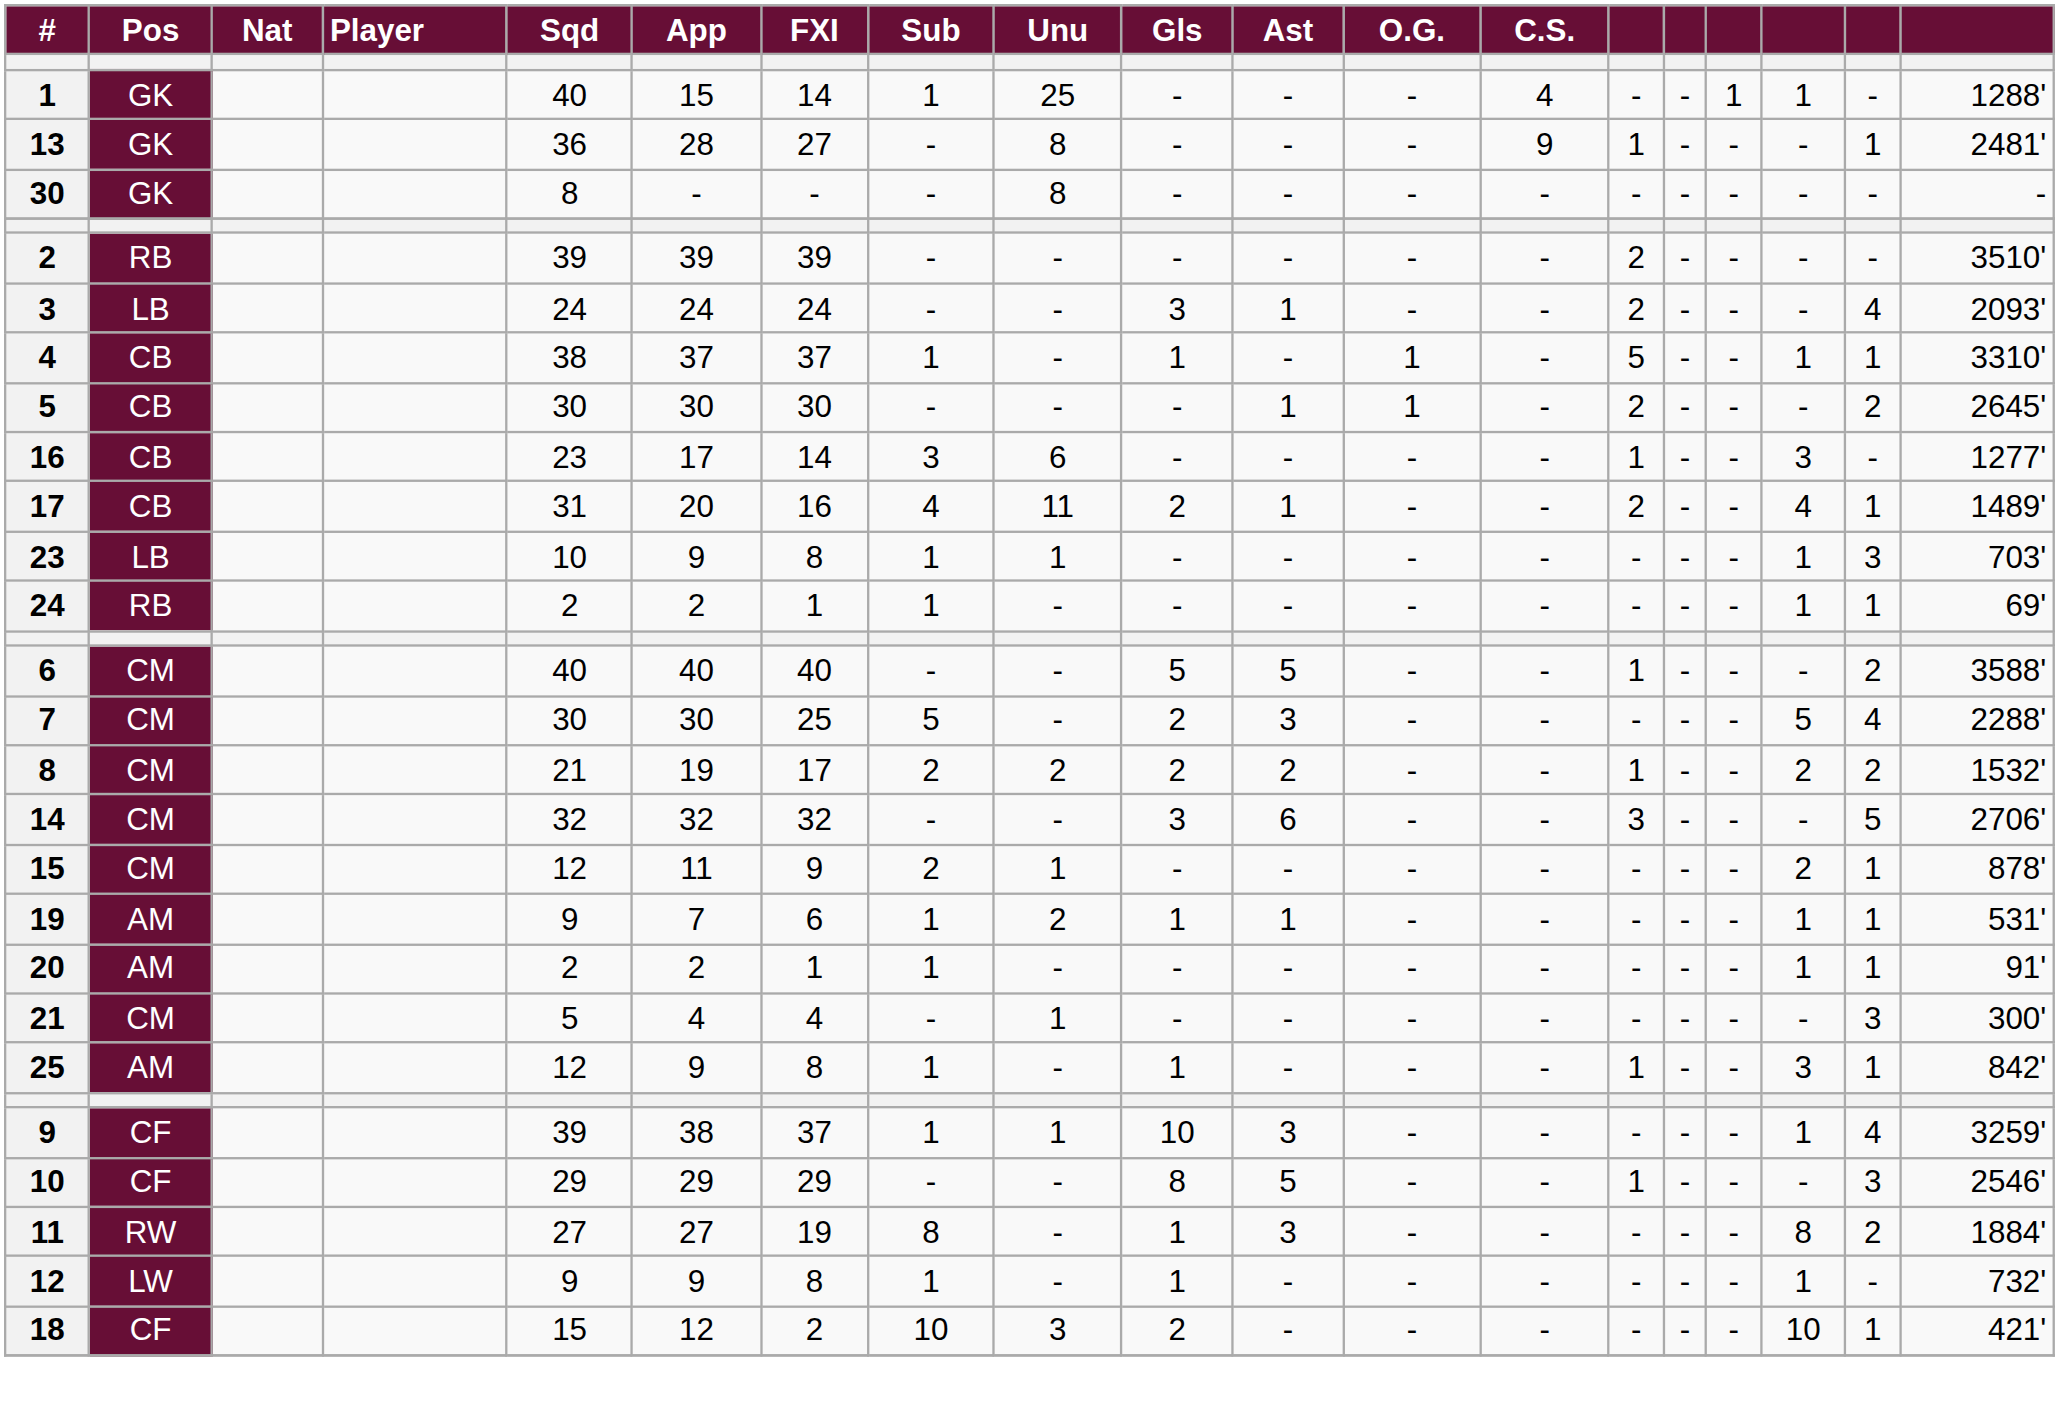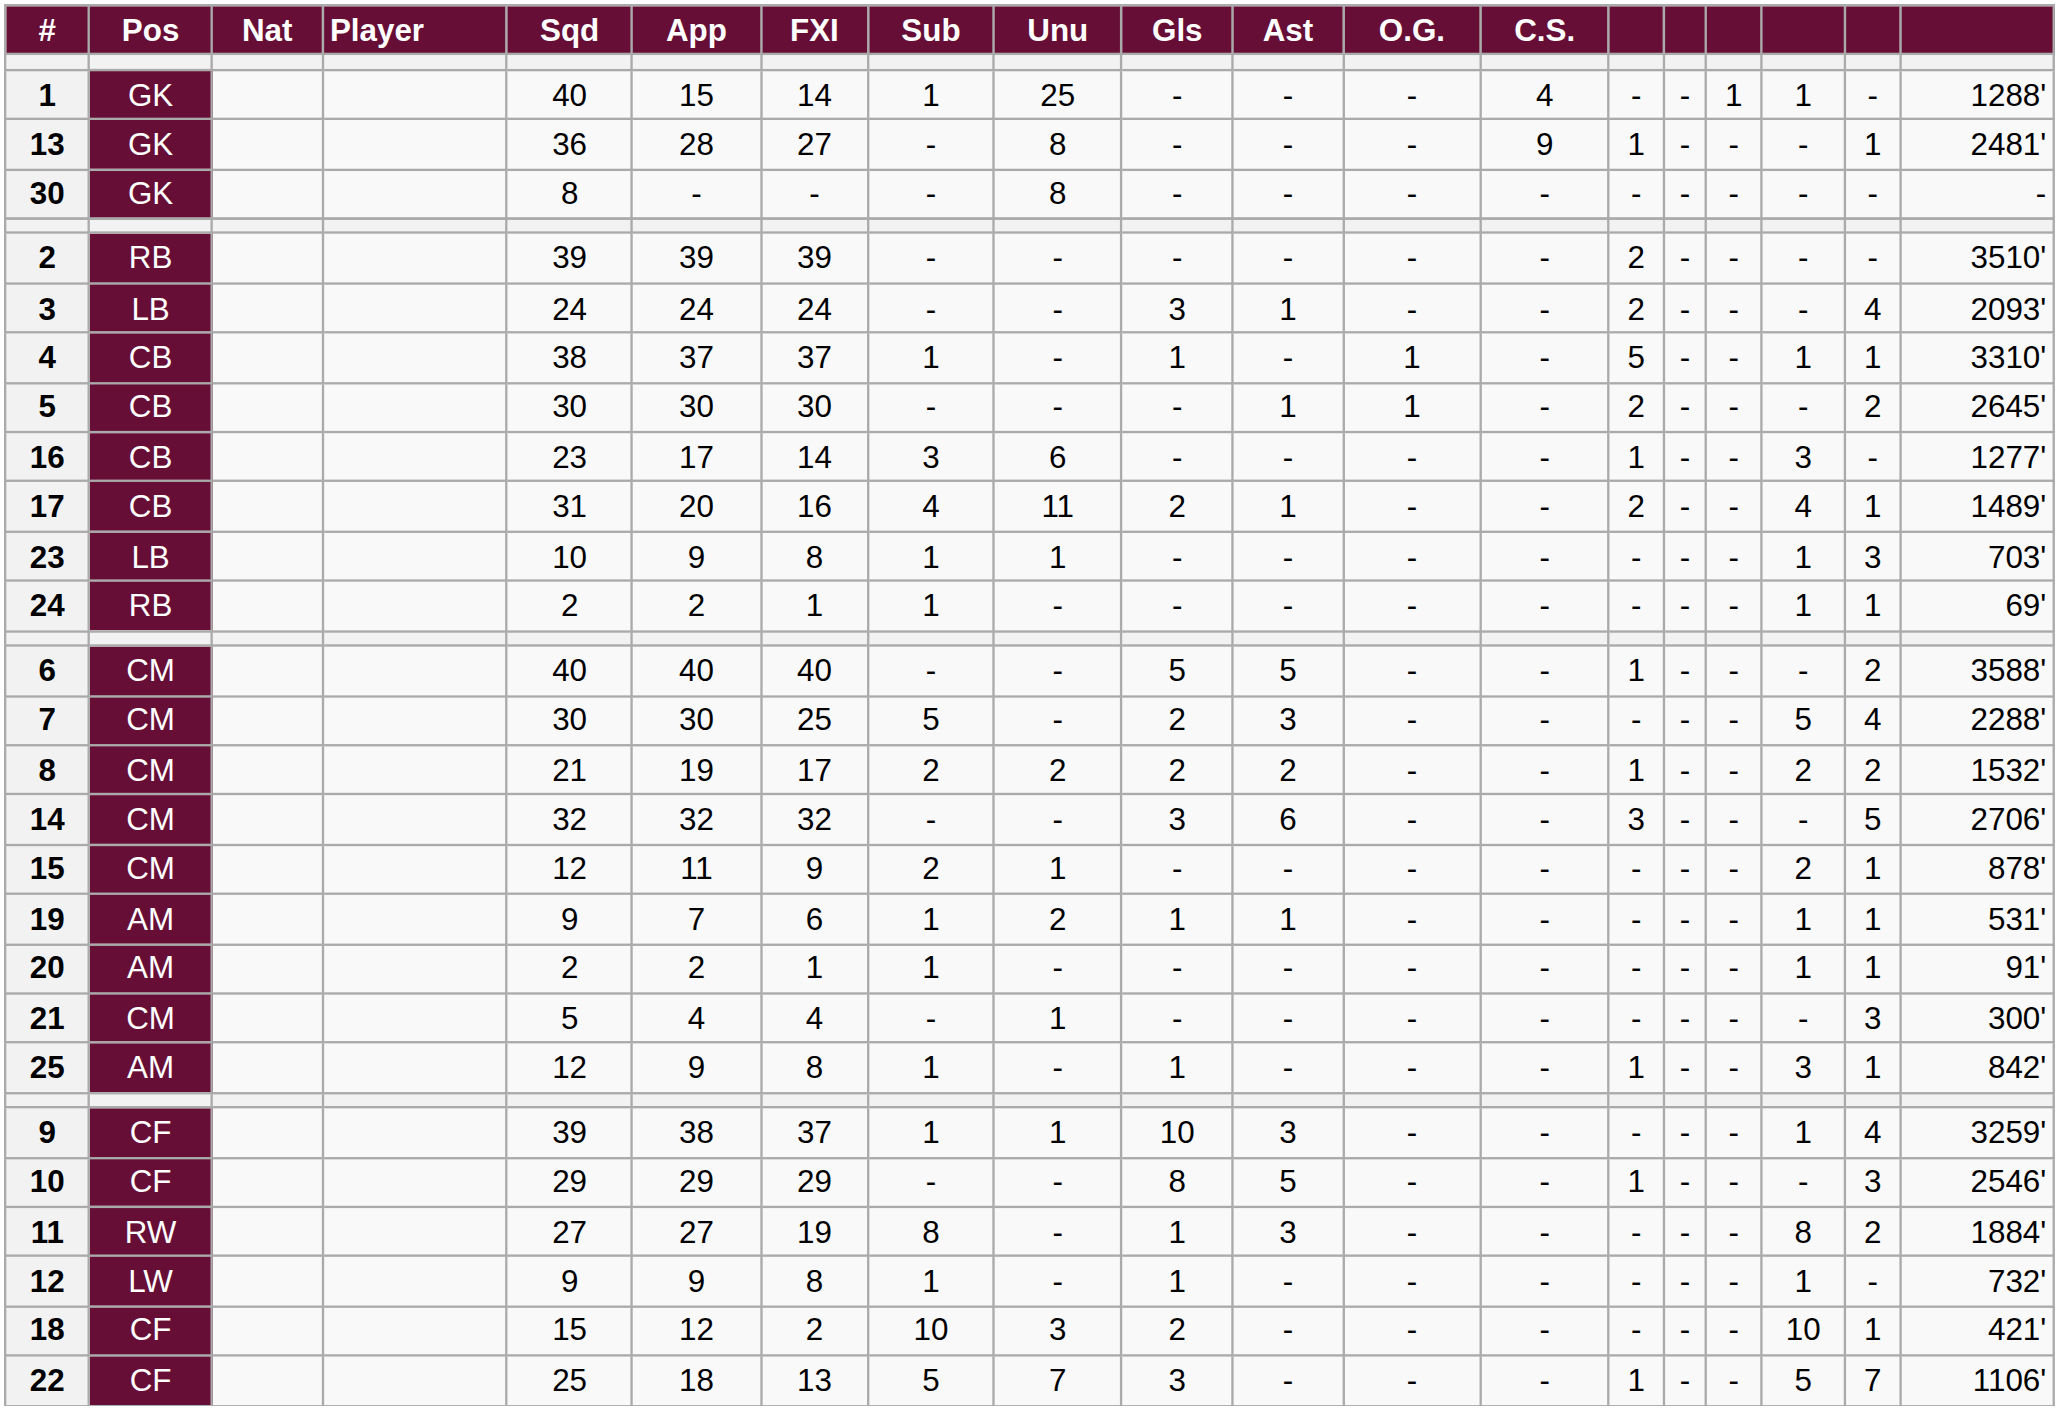+ row: 22 | CF | 25 | 18 | 13 | 5 | 7 | 3 | - | - | - | 1 | - | - | 5 | 7 | 1106'
